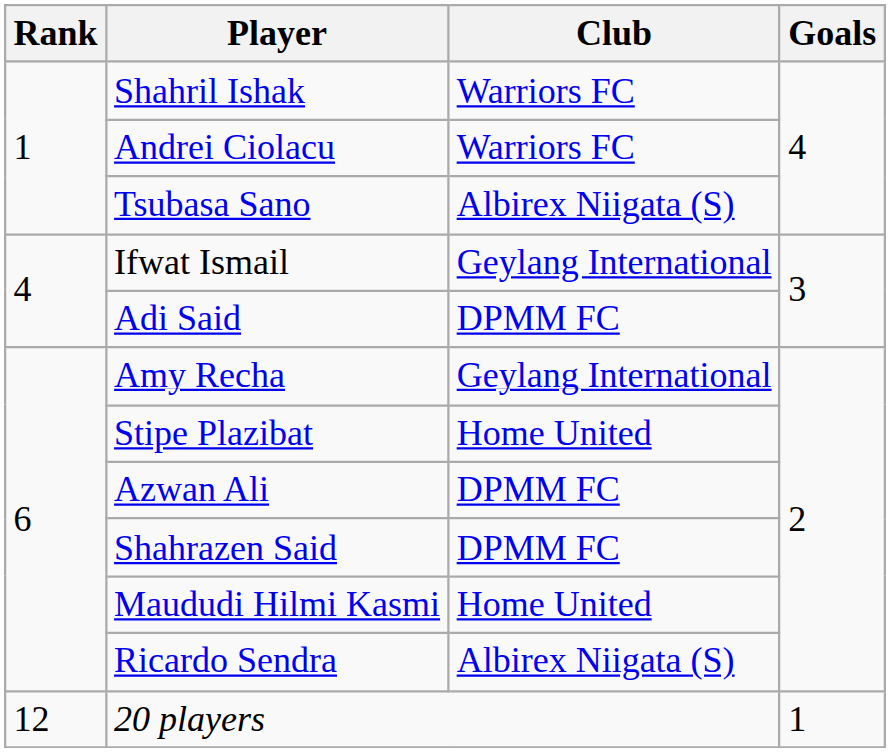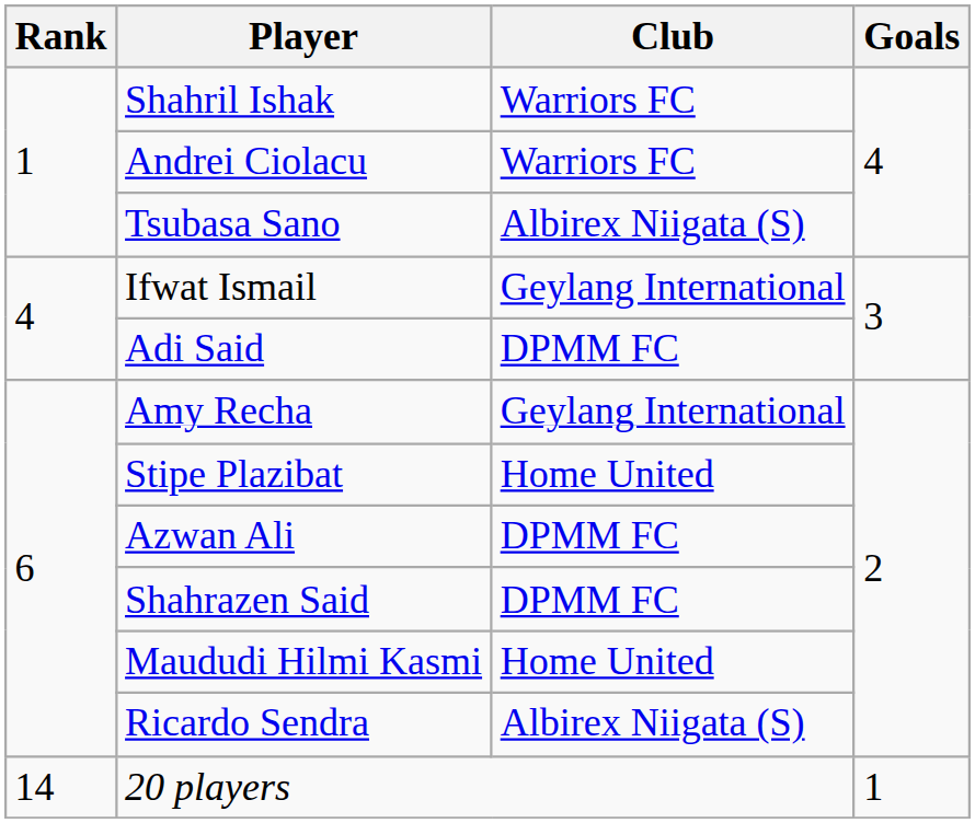20 players | Rank: 12 -> 14
